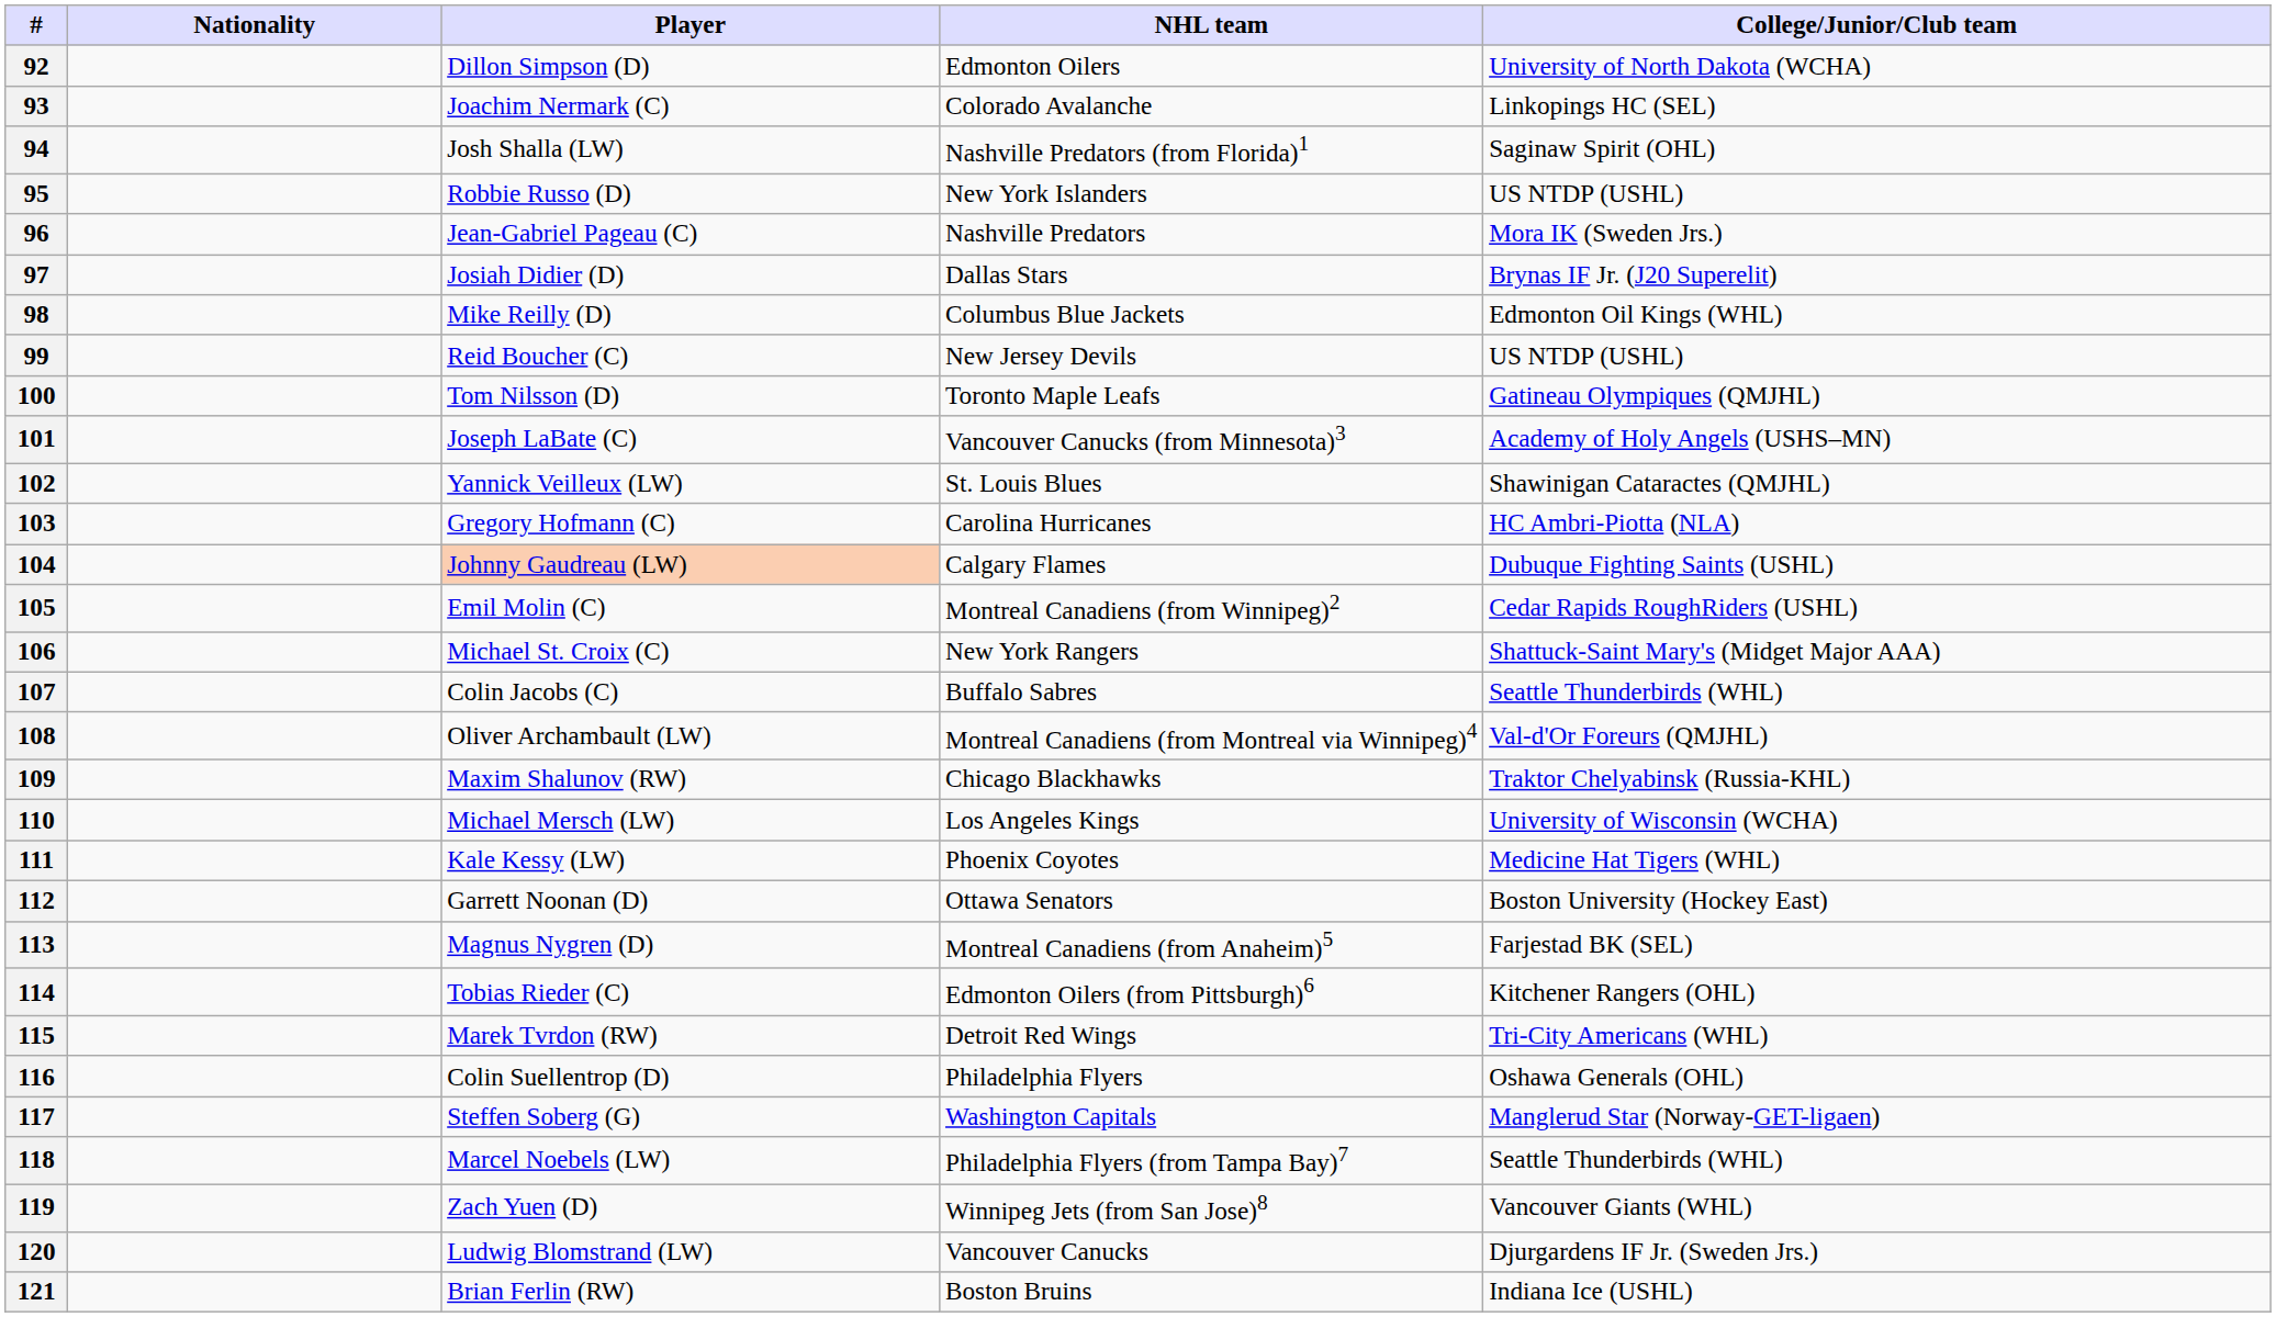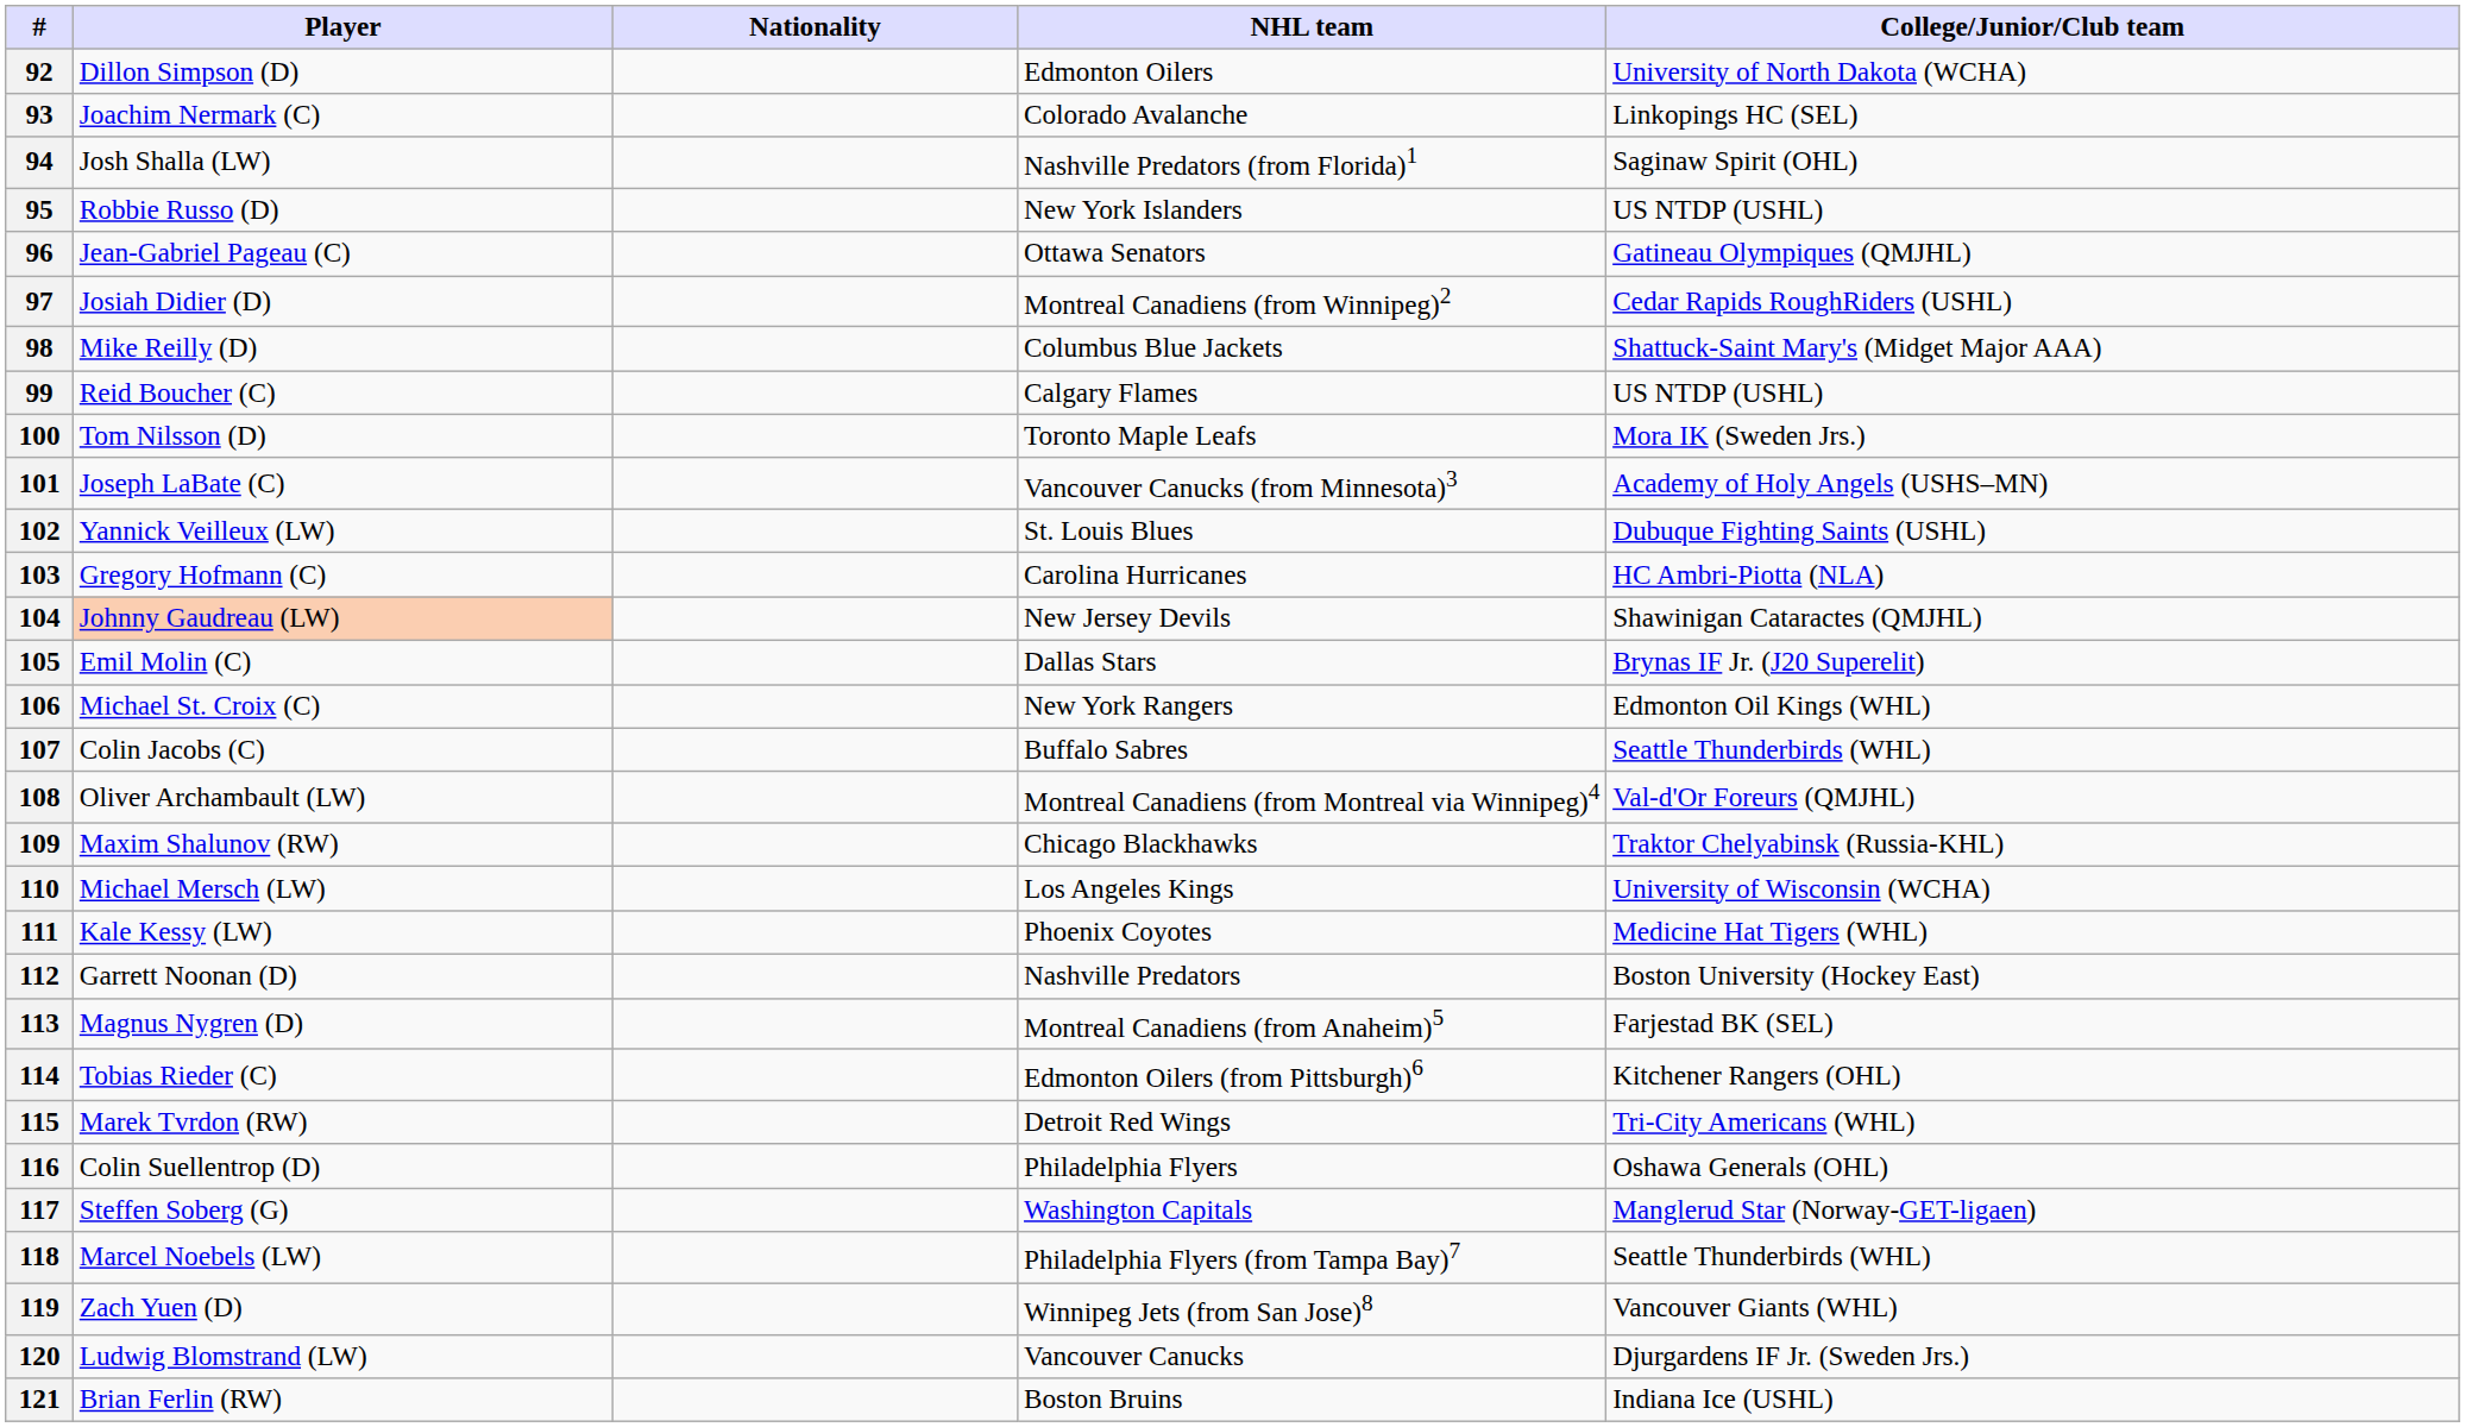columns swapped: Player <-> Nationality
96 | NHL team: Nashville Predators -> Ottawa Senators
96 | College/Junior/Club team: Mora IK (Sweden Jrs.) -> Gatineau Olympiques (QMJHL)
97 | NHL team: Dallas Stars -> Montreal Canadiens (from Winnipeg)2
97 | College/Junior/Club team: Brynas IF Jr. (J20 Superelit) -> Cedar Rapids RoughRiders (USHL)
98 | College/Junior/Club team: Edmonton Oil Kings (WHL) -> Shattuck-Saint Mary's (Midget Major AAA)
99 | NHL team: New Jersey Devils -> Calgary Flames
100 | College/Junior/Club team: Gatineau Olympiques (QMJHL) -> Mora IK (Sweden Jrs.)
102 | College/Junior/Club team: Shawinigan Cataractes (QMJHL) -> Dubuque Fighting Saints (USHL)
104 | NHL team: Calgary Flames -> New Jersey Devils
104 | College/Junior/Club team: Dubuque Fighting Saints (USHL) -> Shawinigan Cataractes (QMJHL)
105 | NHL team: Montreal Canadiens (from Winnipeg)2 -> Dallas Stars
105 | College/Junior/Club team: Cedar Rapids RoughRiders (USHL) -> Brynas IF Jr. (J20 Superelit)
106 | College/Junior/Club team: Shattuck-Saint Mary's (Midget Major AAA) -> Edmonton Oil Kings (WHL)
112 | NHL team: Ottawa Senators -> Nashville Predators
